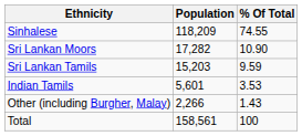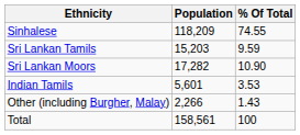rows swapped: Sri Lankan Moors <-> Sri Lankan Tamils
